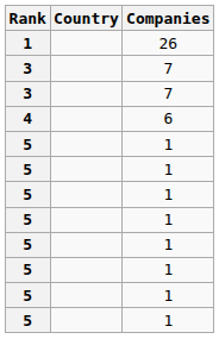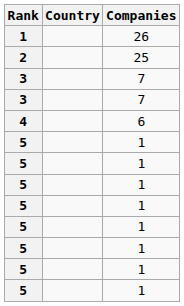+ row: 2 | 25
